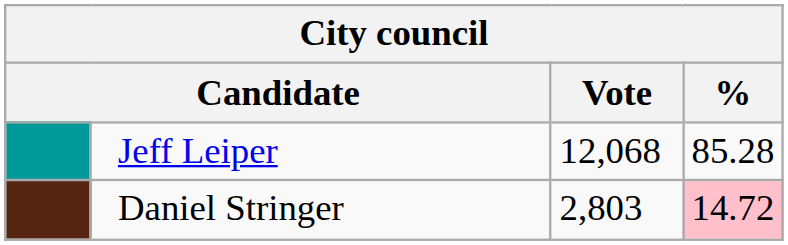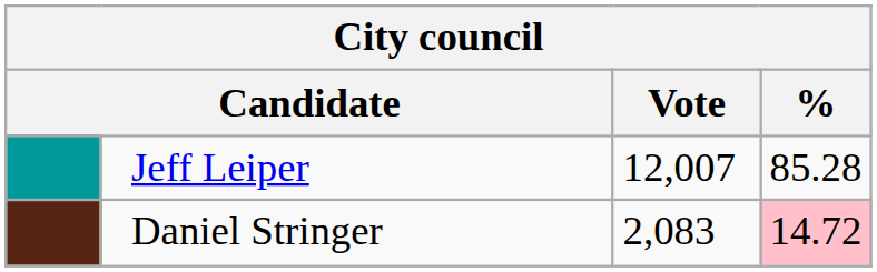Jeff Leiper | Vote: 12,068 -> 12,007
Daniel Stringer | Vote: 2,803 -> 2,083
